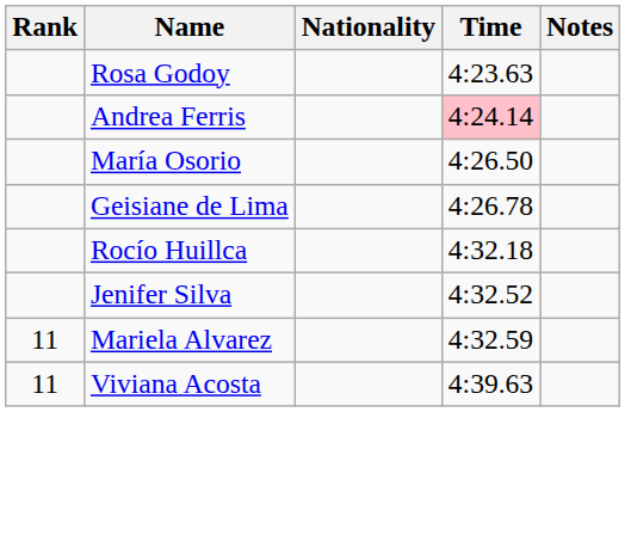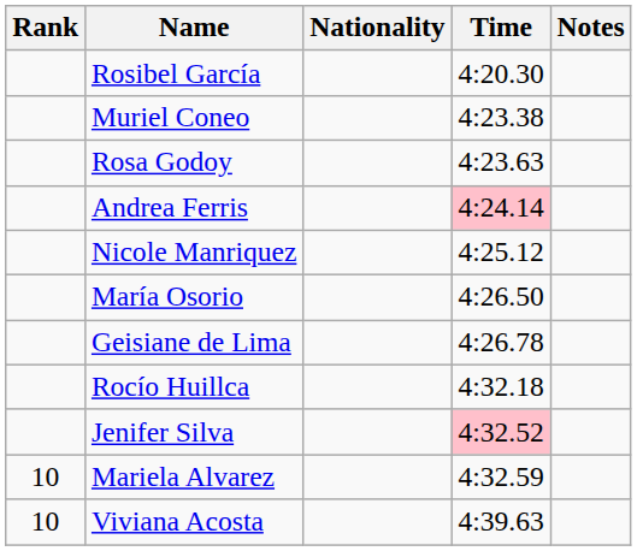+ row: Rosibel García | 4:20.30
+ row: Muriel Coneo | 4:23.38
+ row: Nicole Manriquez | 4:25.12
Jenifer Silva | Time: no background -> pink background
Mariela Alvarez | Rank: 11 -> 10
Viviana Acosta | Rank: 11 -> 10
